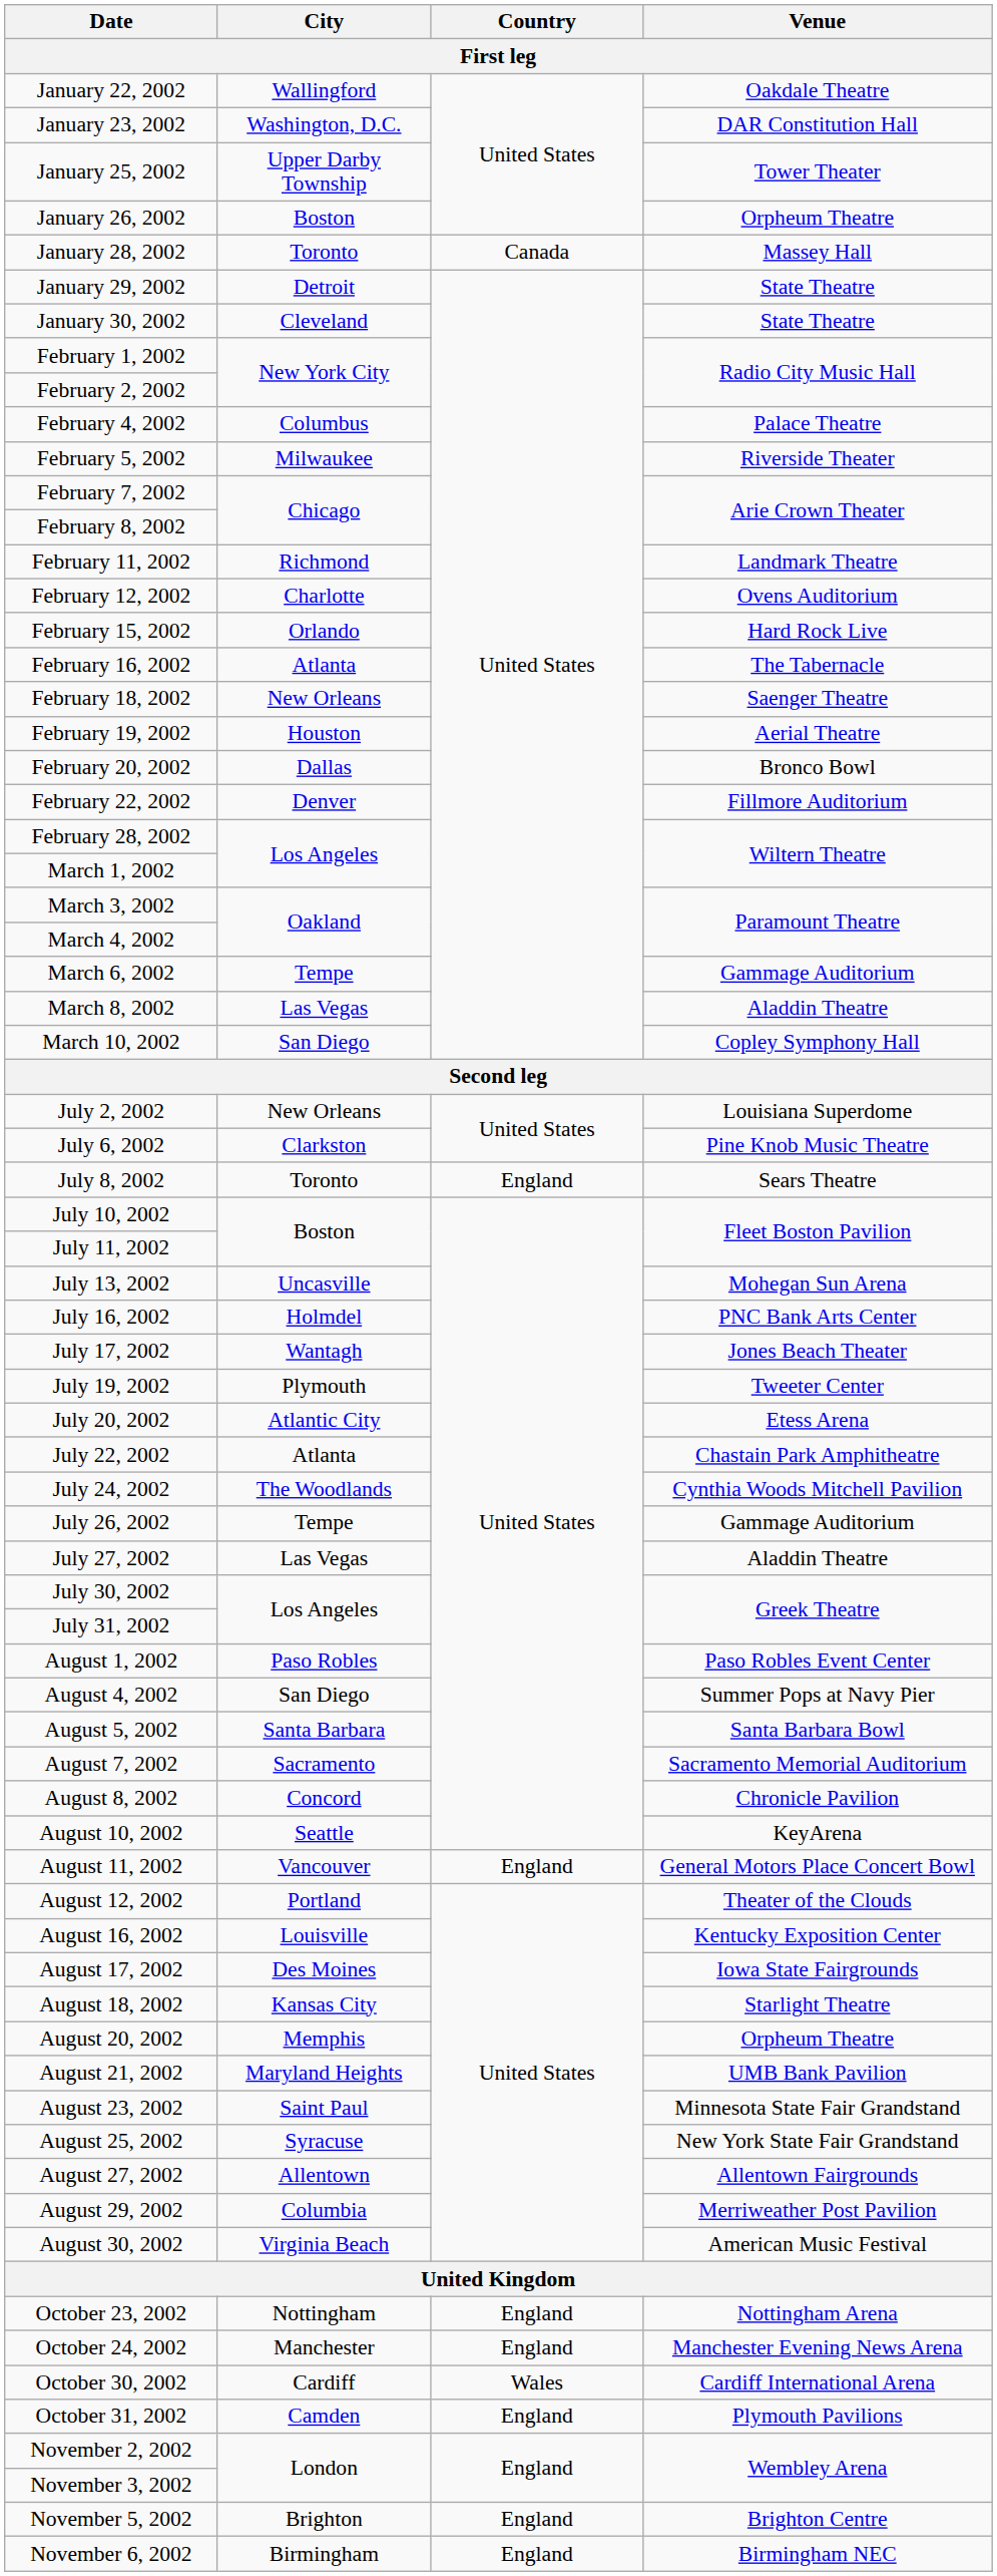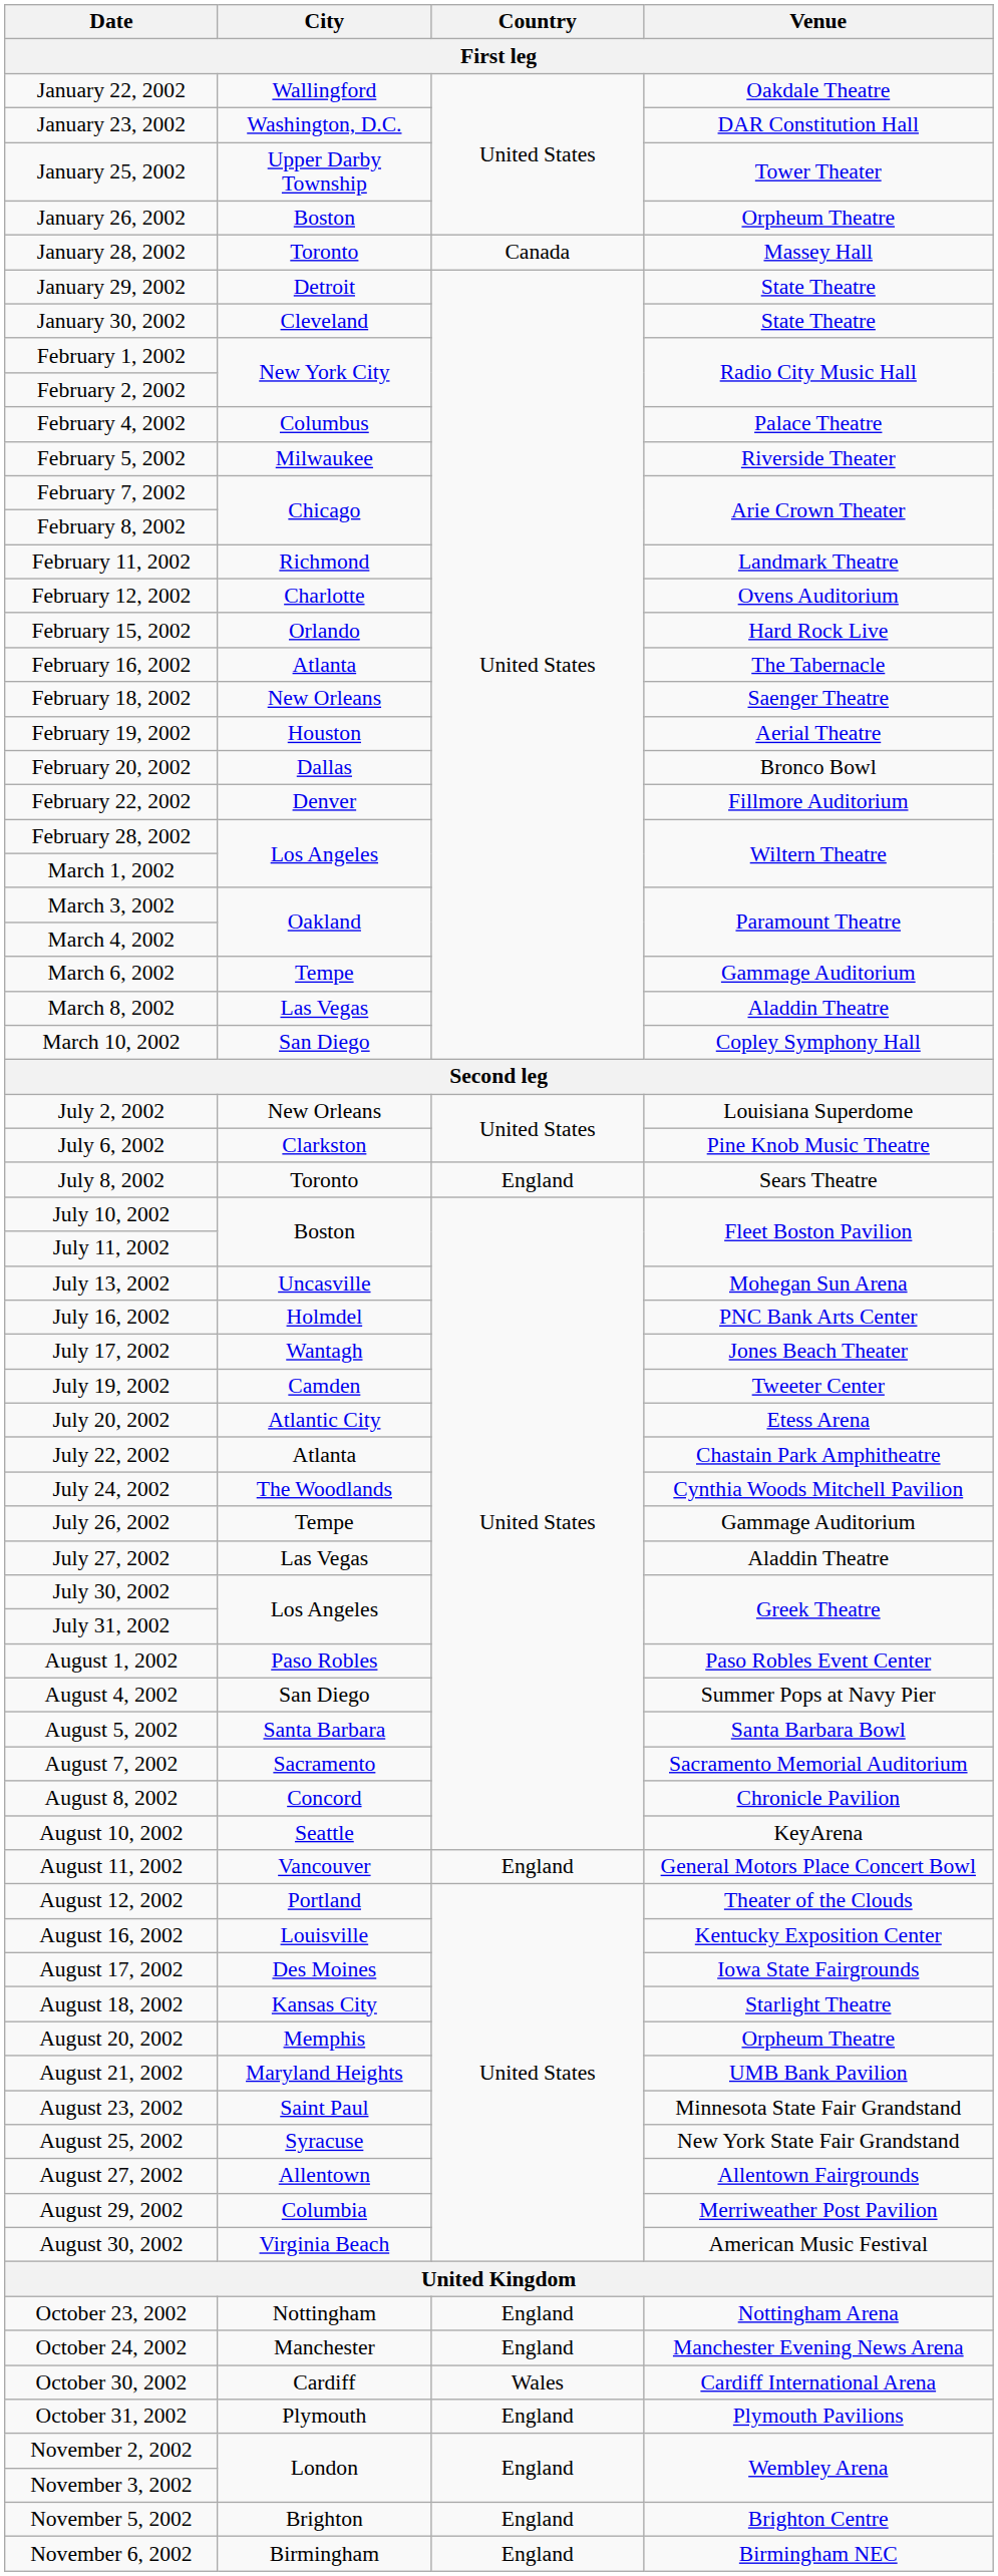July 19, 2002 | City: Plymouth -> Camden
October 31, 2002 | City: Camden -> Plymouth
